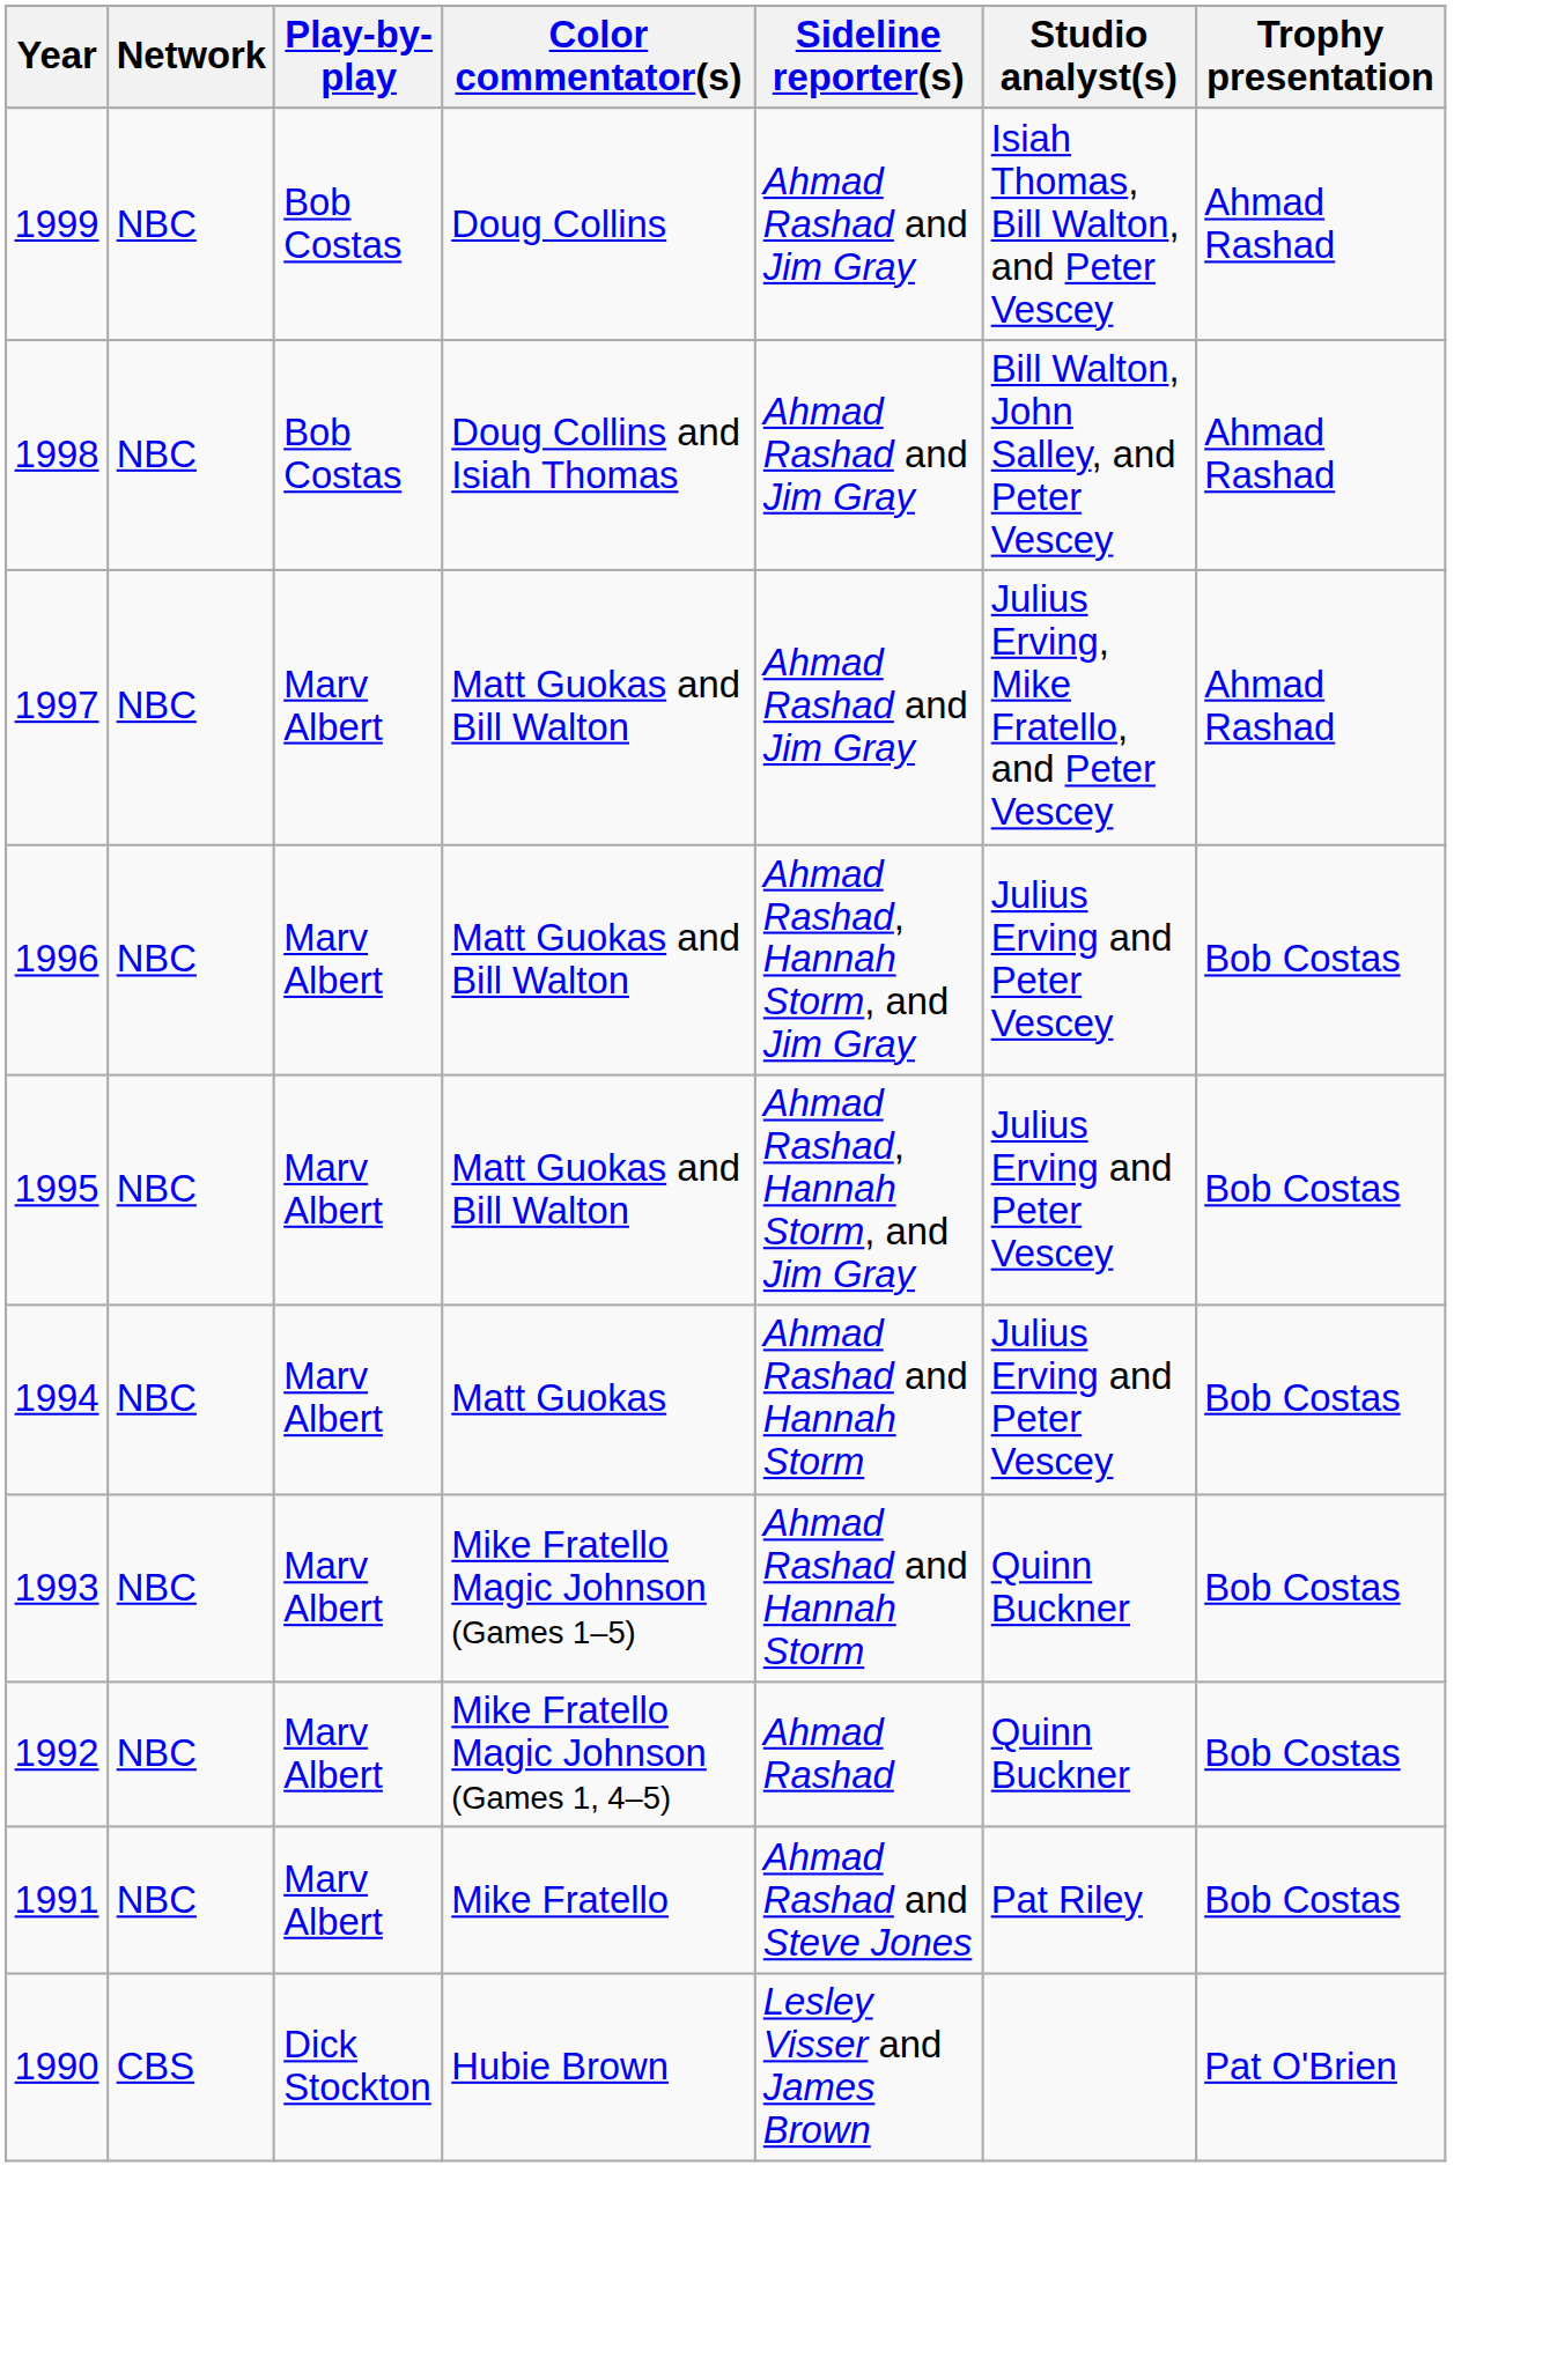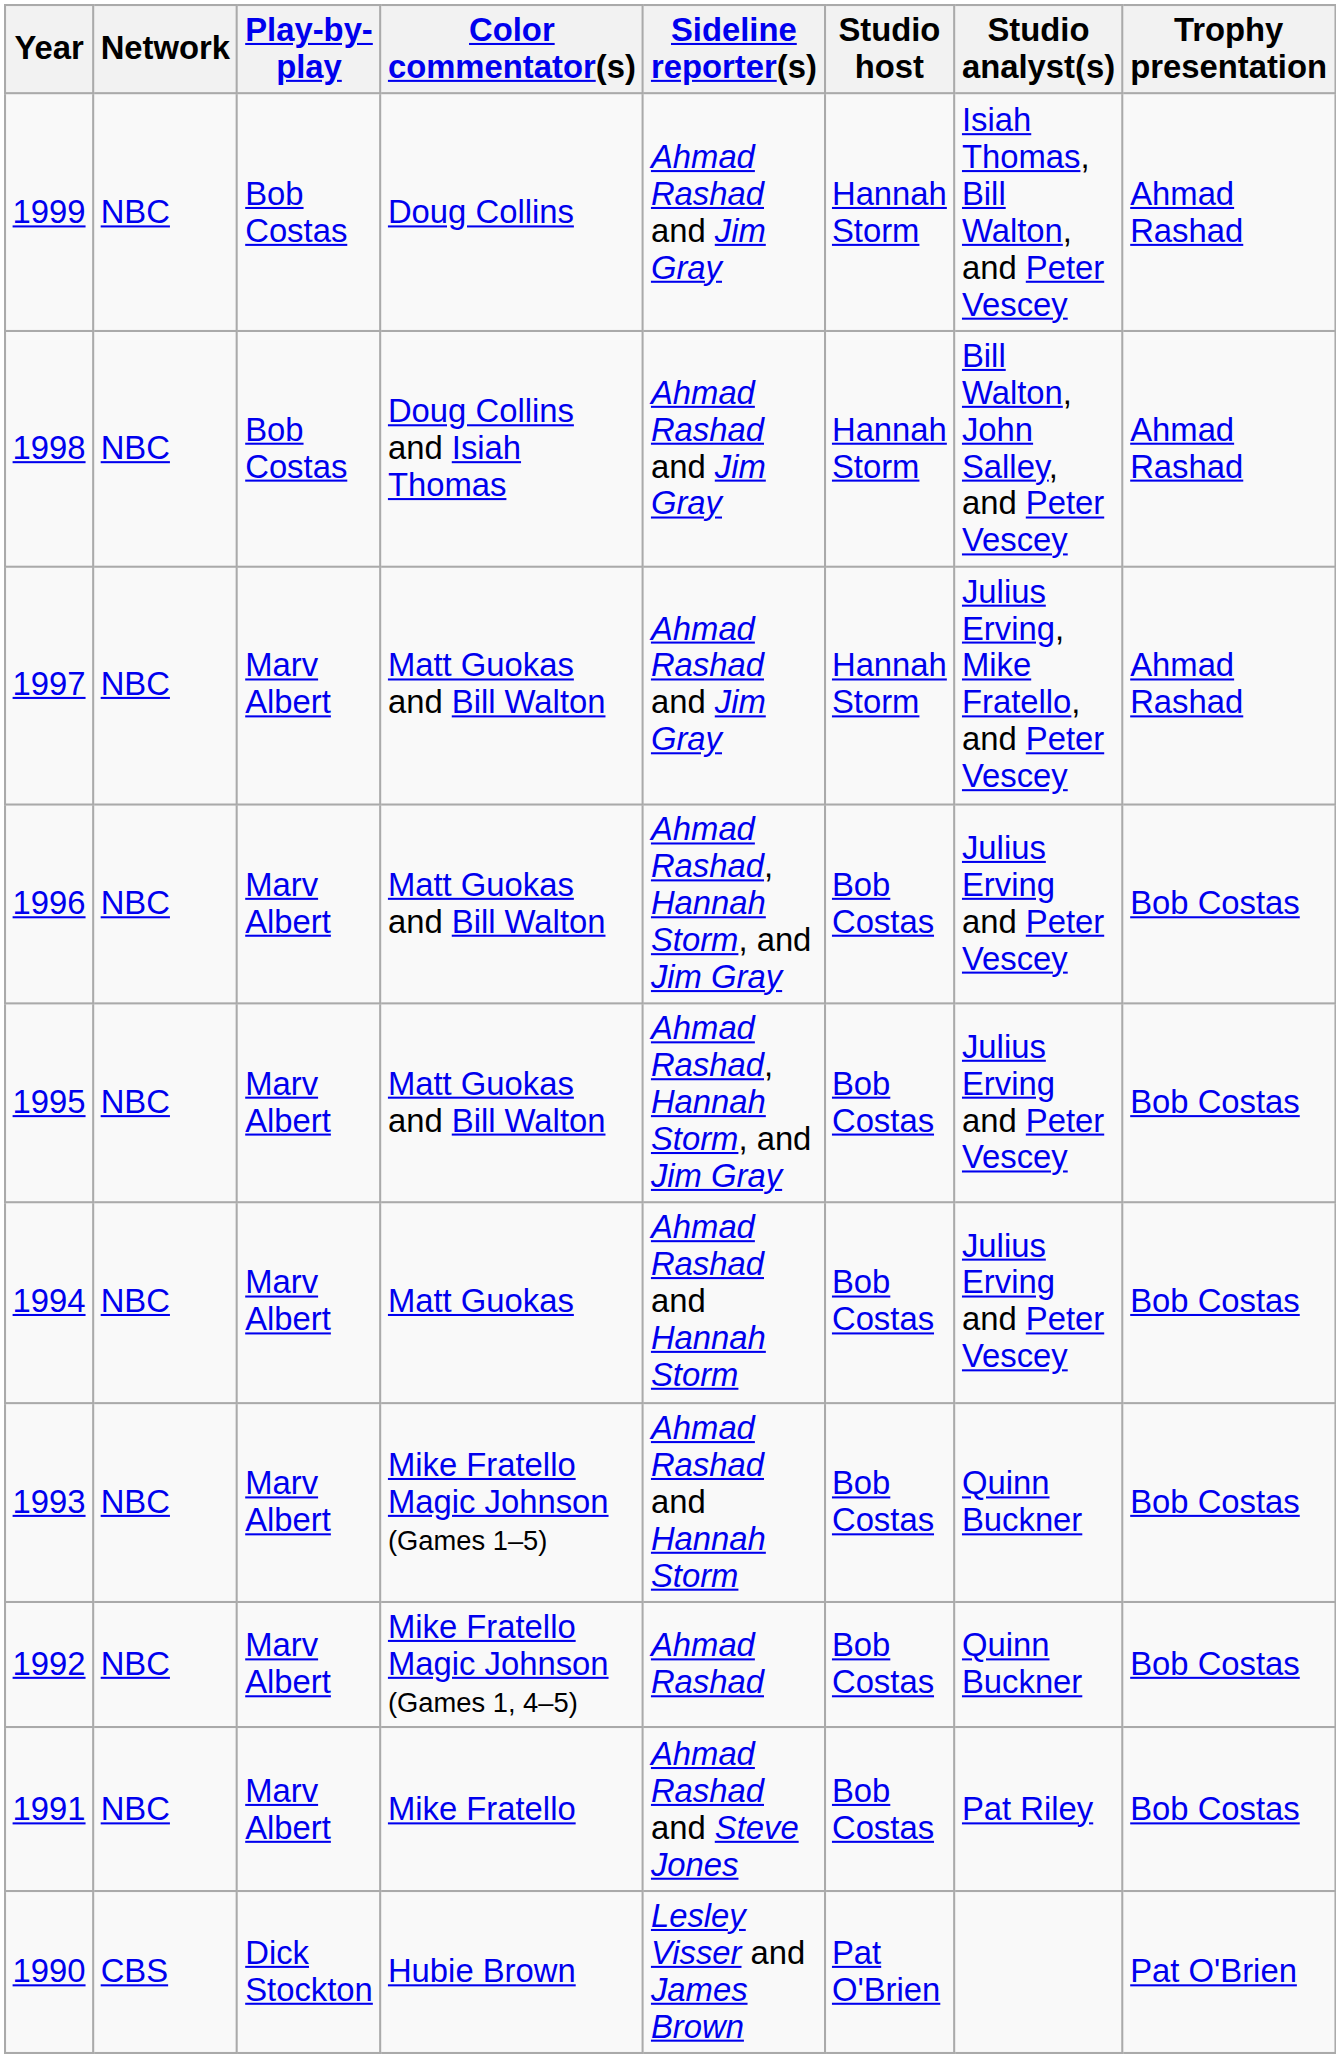+ column: Studio host | Hannah Storm | Hannah Storm | Hannah Storm | Bob Costas | Bob Costas | Bob Costas | Bob Costas | Bob Costas | Bob Costas | Pat O'Brien
